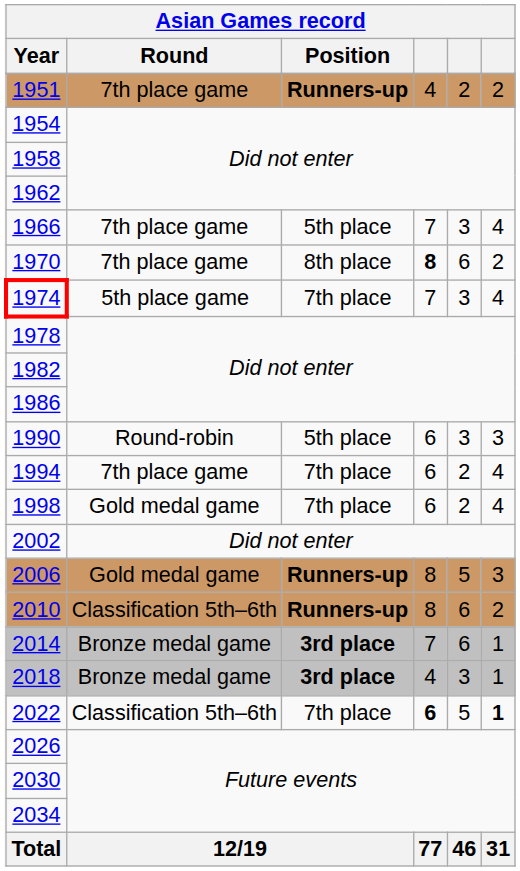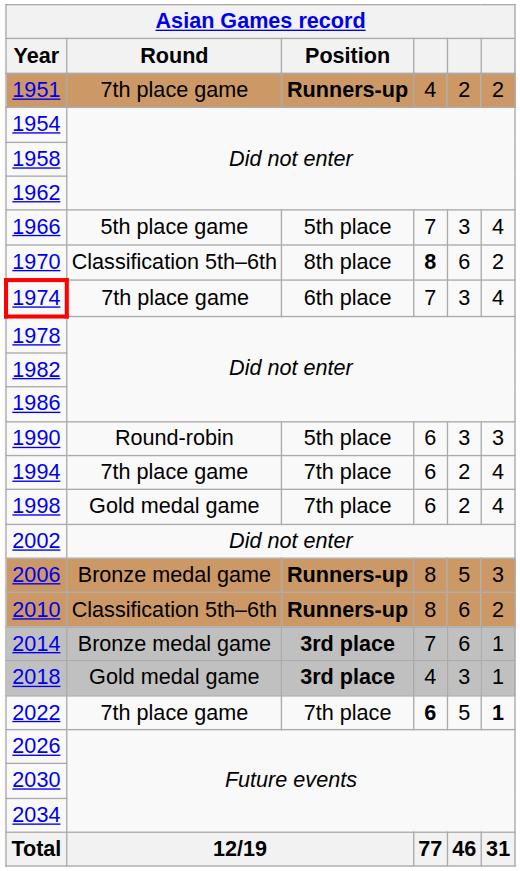1966 | Round: 7th place game -> 5th place game
1970 | Round: 7th place game -> Classification 5th–6th
1974 | Round: 5th place game -> 7th place game
1974 | Position: 7th place -> 6th place
2006 | Round: Gold medal game -> Bronze medal game
2018 | Round: Bronze medal game -> Gold medal game
2022 | Round: Classification 5th–6th -> 7th place game
